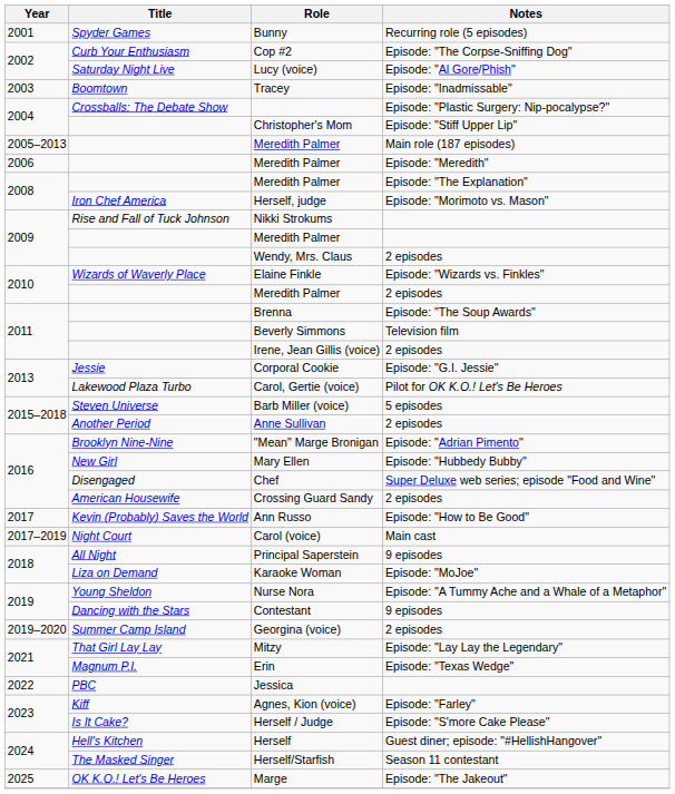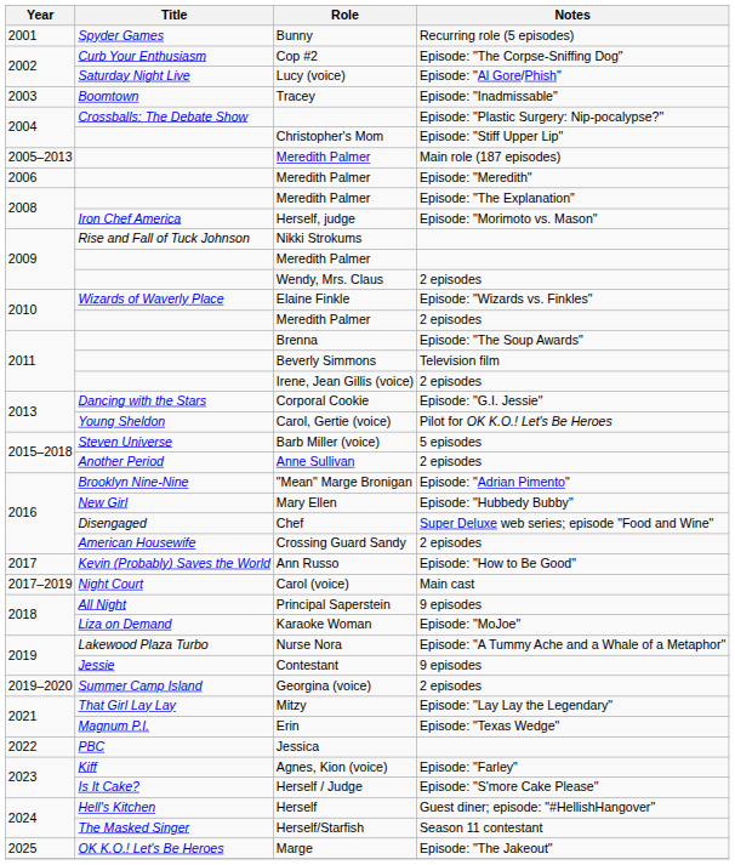Corporal Cookie | Title: Jessie -> Dancing with the Stars
Carol, Gertie (voice) | Title: Lakewood Plaza Turbo -> Young Sheldon
Nurse Nora | Title: Young Sheldon -> Lakewood Plaza Turbo
Contestant | Title: Dancing with the Stars -> Jessie
